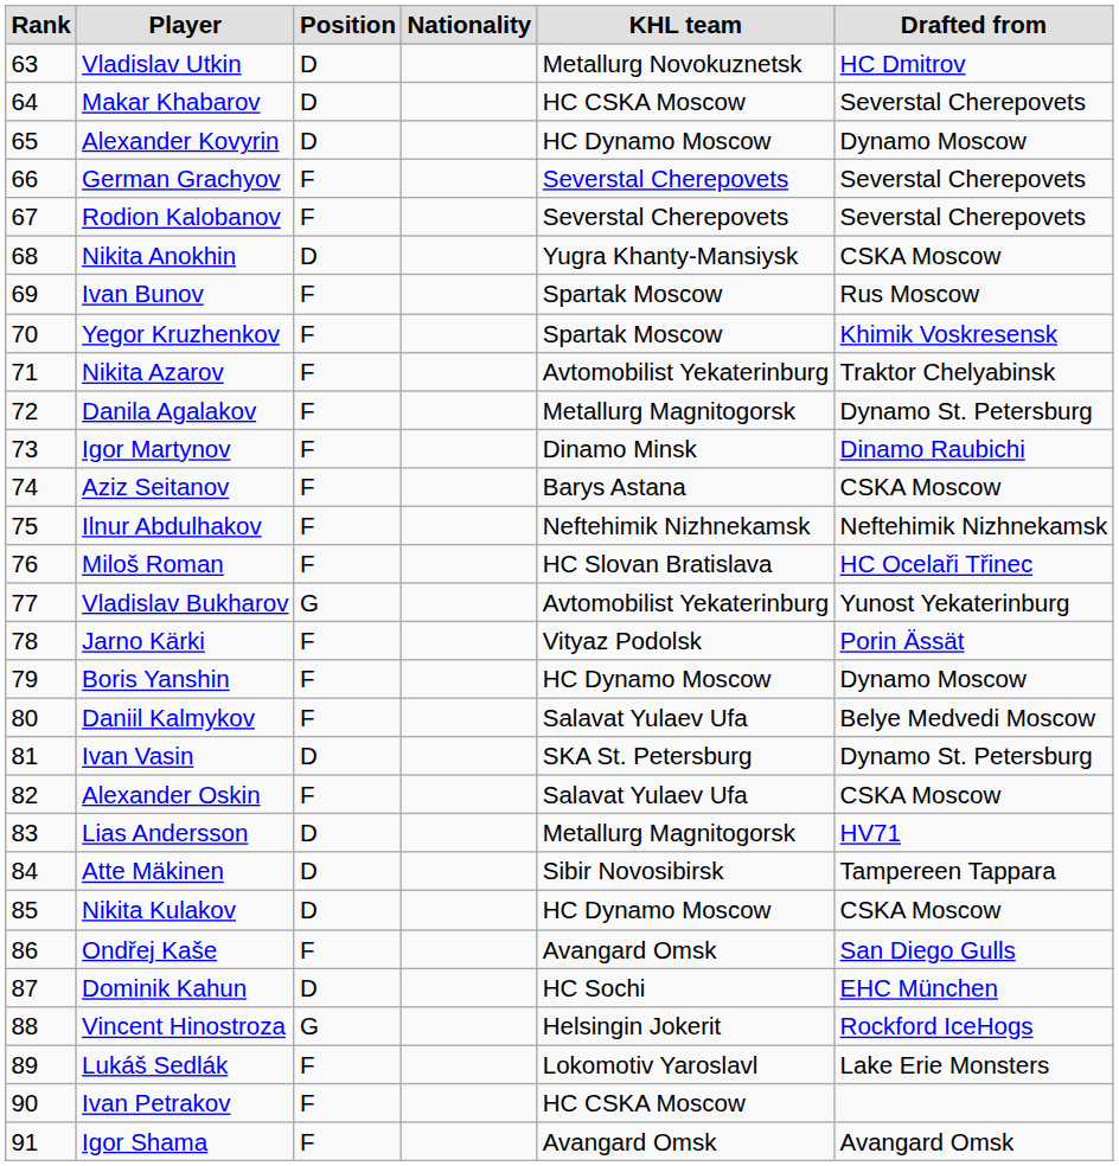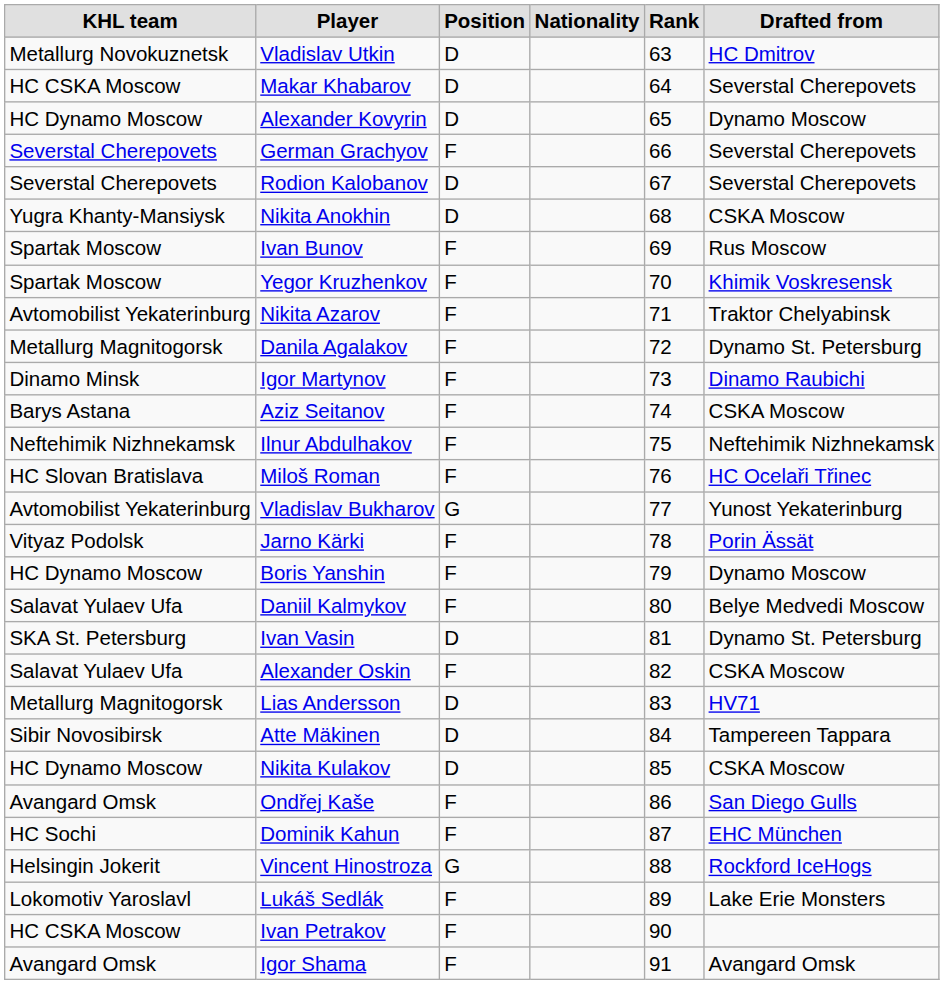columns swapped: Rank <-> KHL team
Rodion Kalobanov | Position: F -> D
Dominik Kahun | Position: D -> F
